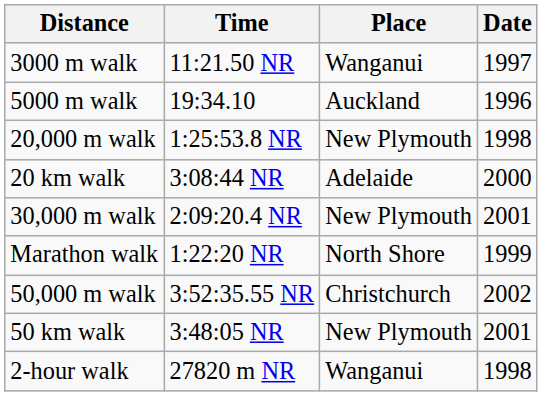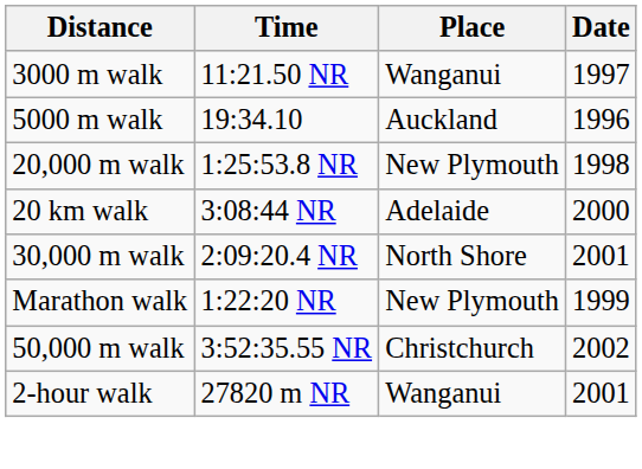30,000 m walk | Place: New Plymouth -> North Shore
Marathon walk | Place: North Shore -> New Plymouth
- row: 50 km walk | 3:48:05 NR | New Plymouth | 2001
2-hour walk | Date: 1998 -> 2001
